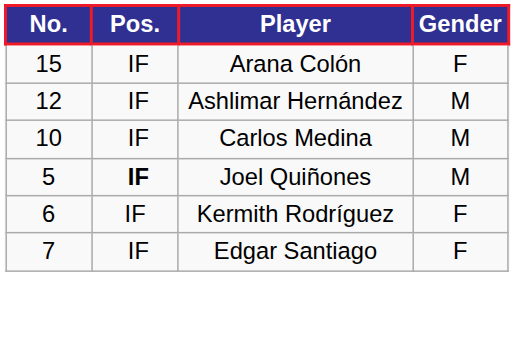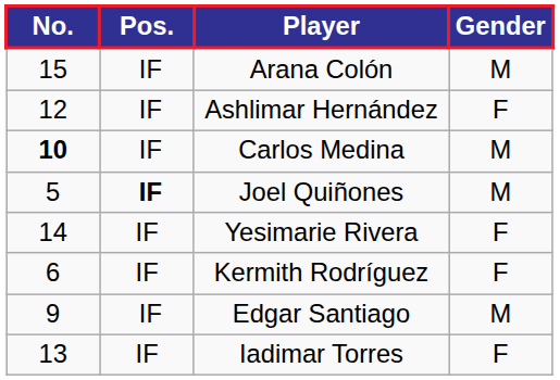Arana Colón | Gender: F -> M
Ashlimar Hernández | Gender: M -> F
Carlos Medina | No.: normal -> bold
+ row: 14 | IF | Yesimarie Rivera | F
Edgar Santiago | No.: 7 -> 9
Edgar Santiago | Gender: F -> M
+ row: 13 | IF | Iadimar Torres | F
